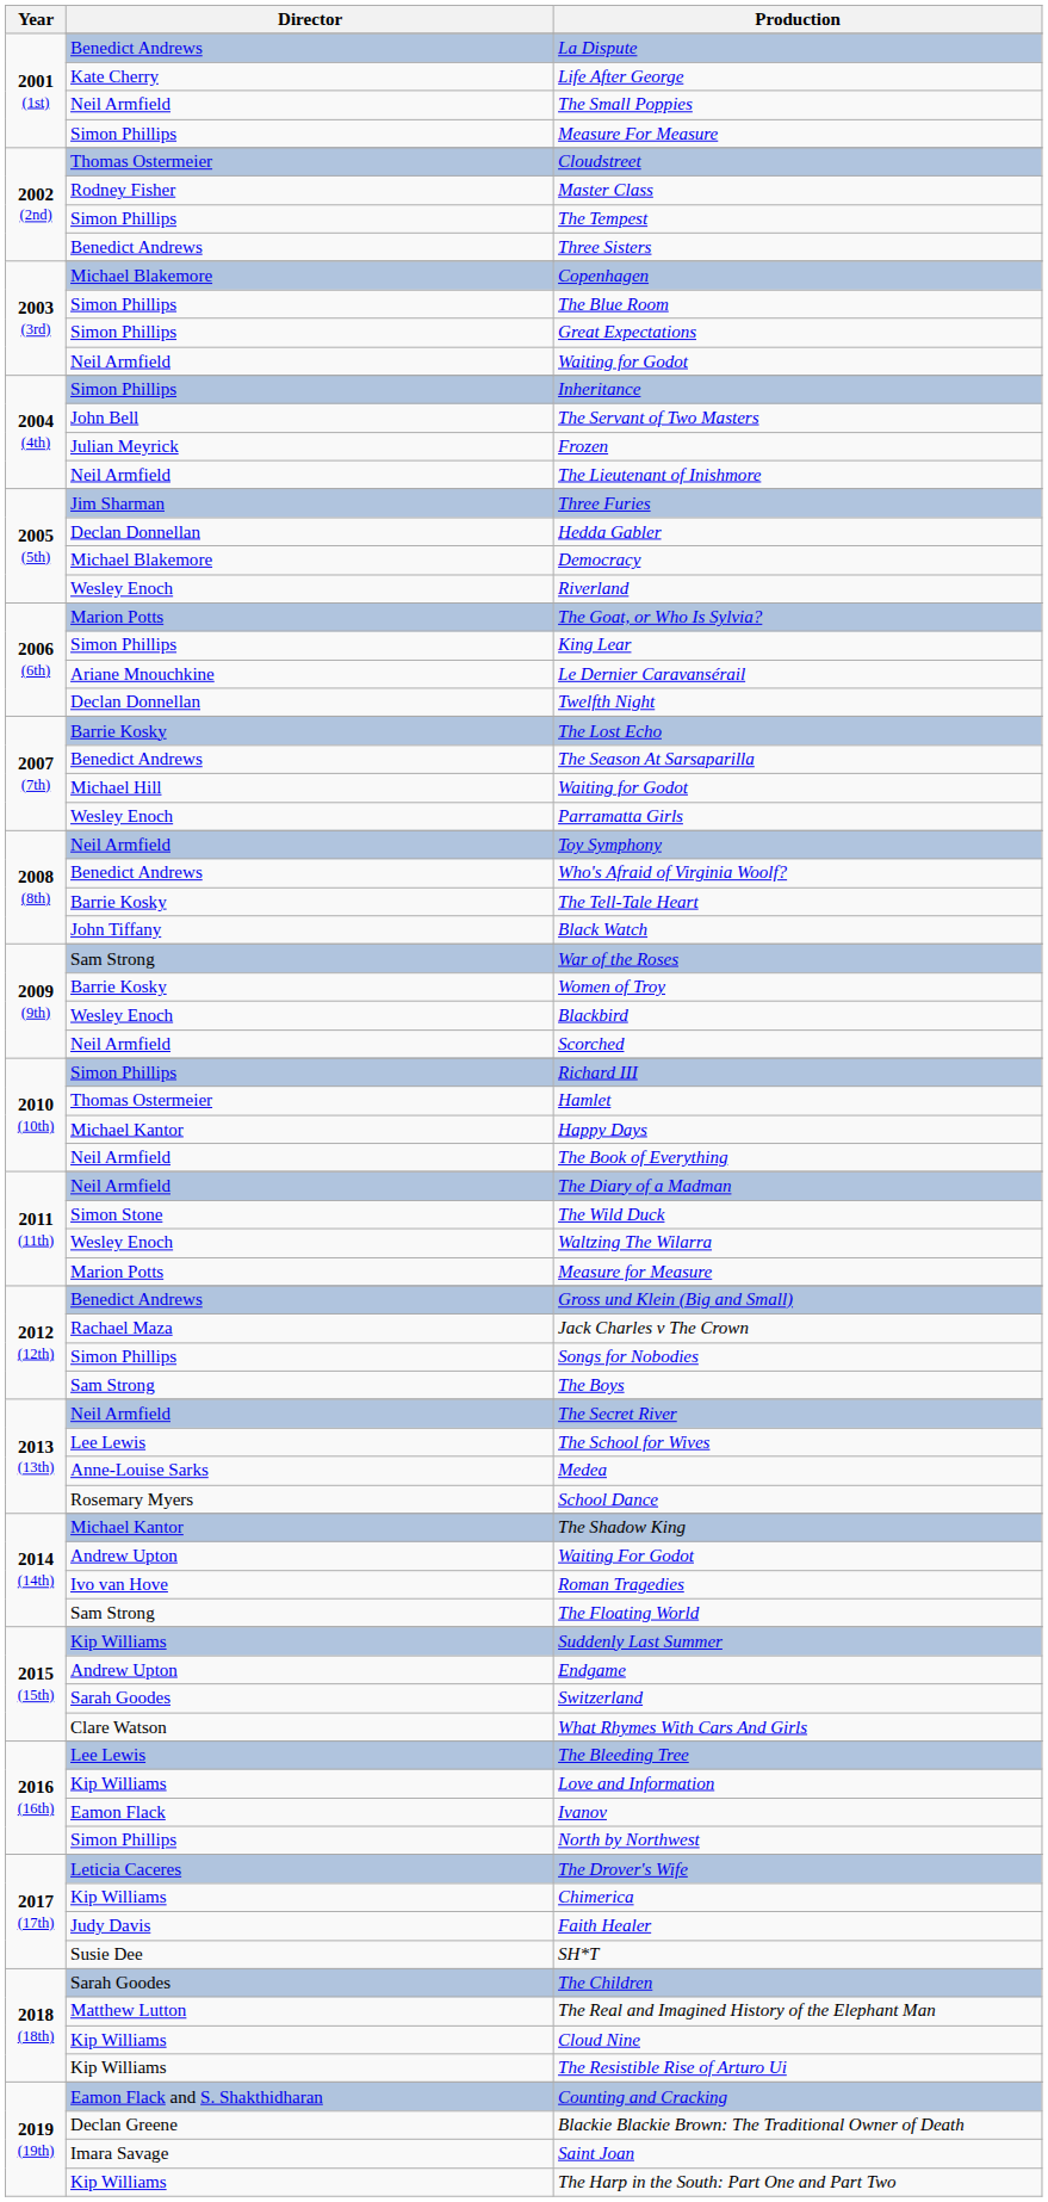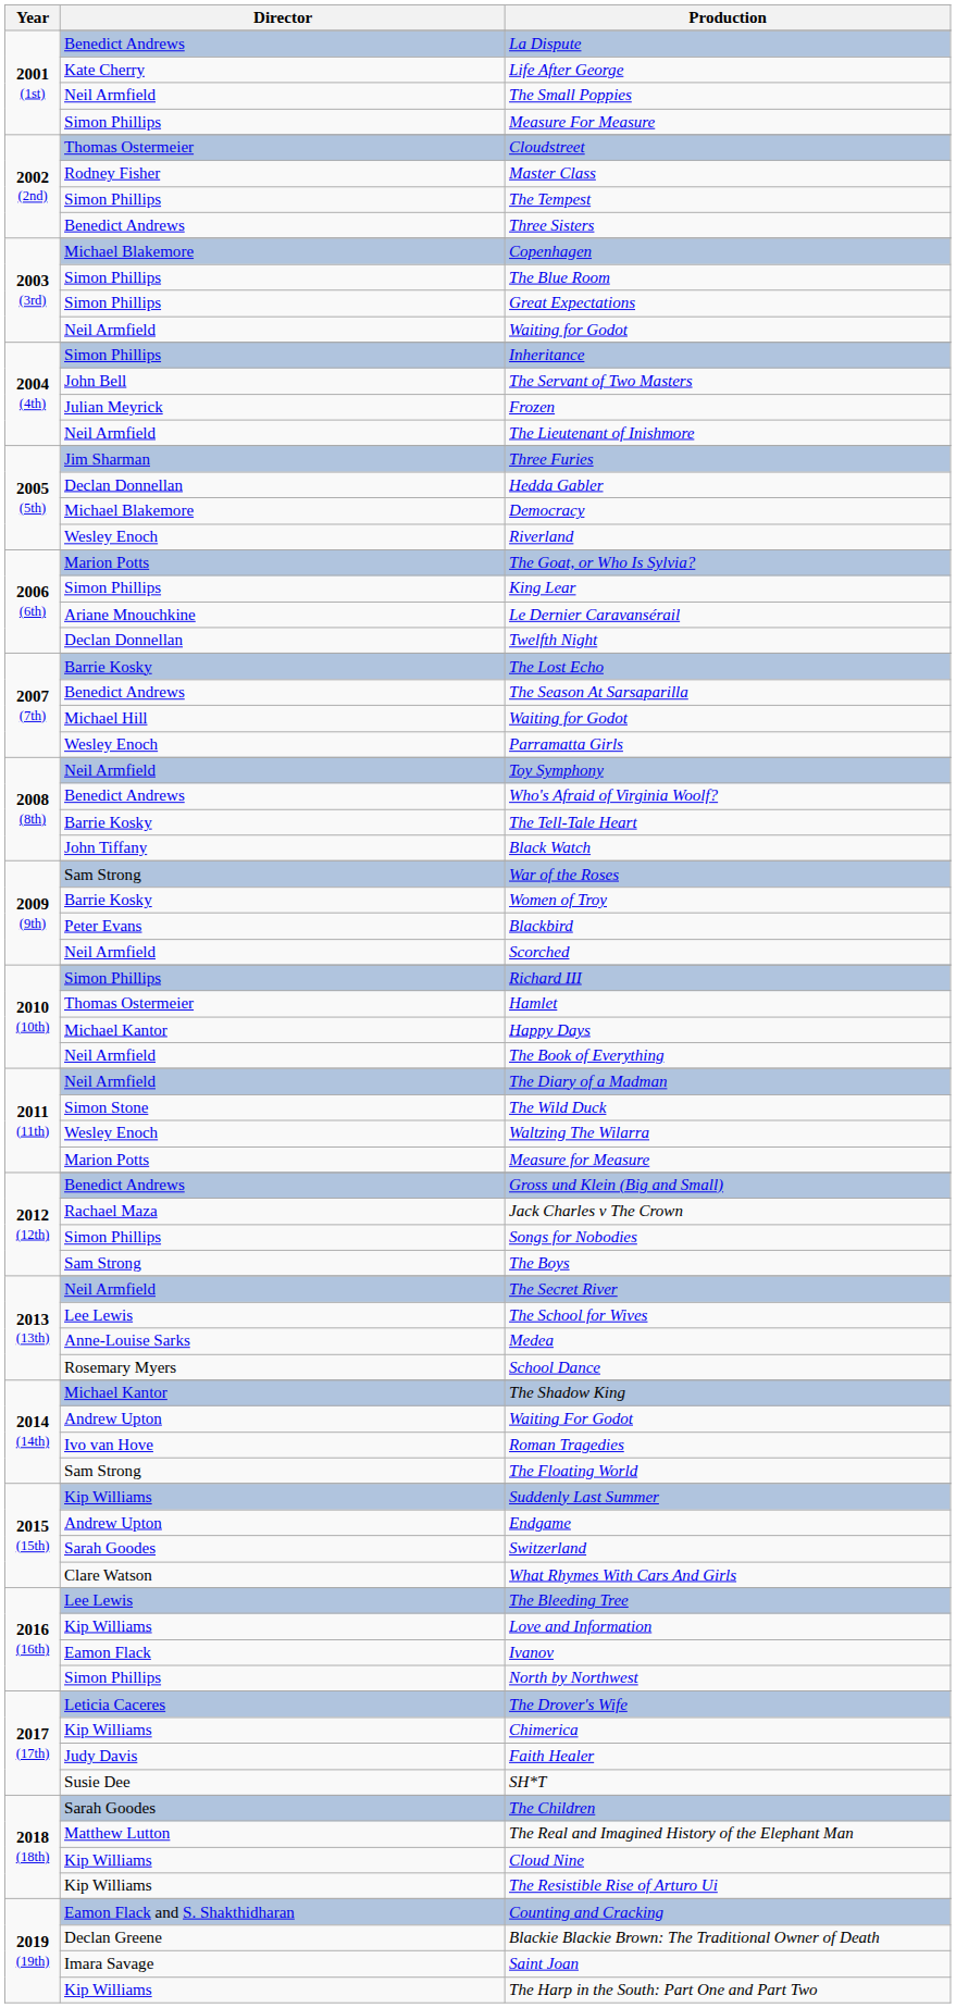Blackbird | Director: Wesley Enoch -> Peter Evans
